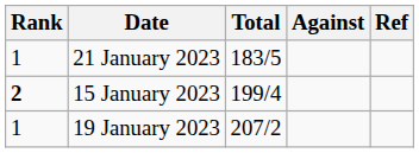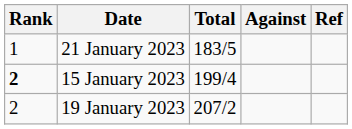19 January 2023 | Rank: 1 -> 2
